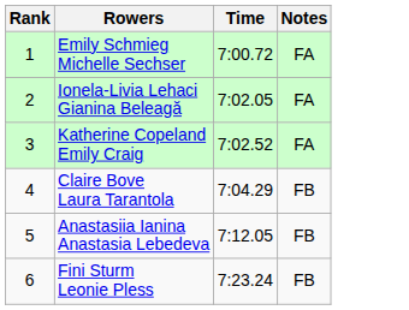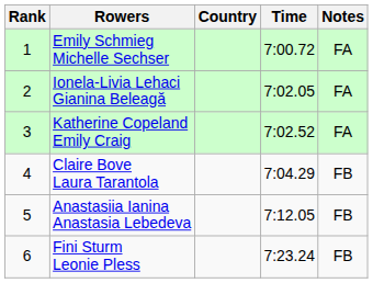+ column: Country
